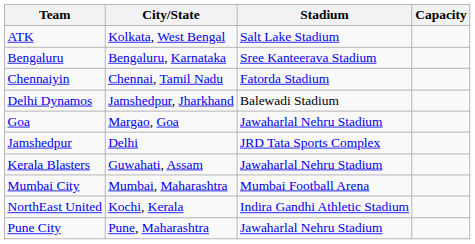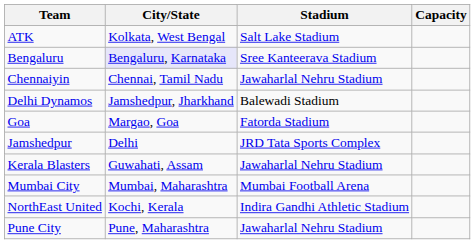Bengaluru | City/State: no background -> lavender background
Chennaiyin | Stadium: Fatorda Stadium -> Jawaharlal Nehru Stadium
Goa | Stadium: Jawaharlal Nehru Stadium -> Fatorda Stadium
